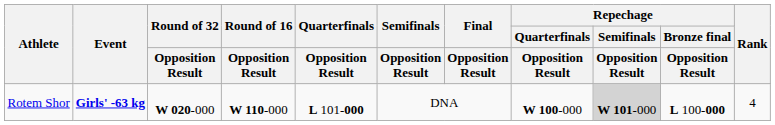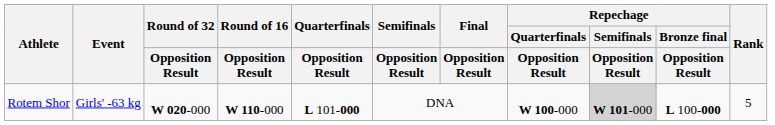Rotem Shor | Event: bold -> normal
Rotem Shor | Rank: 4 -> 5
